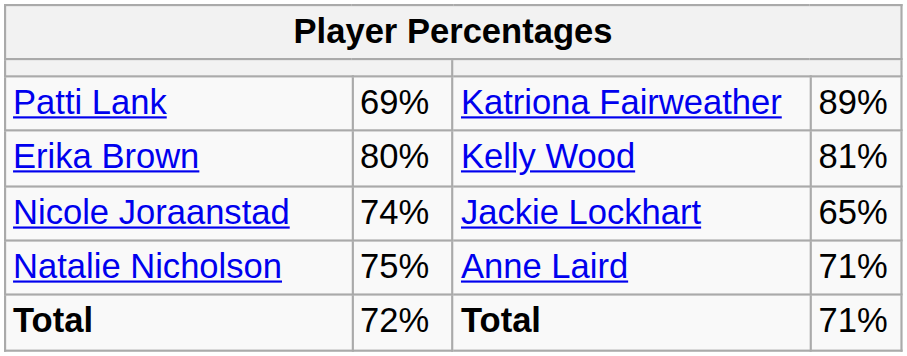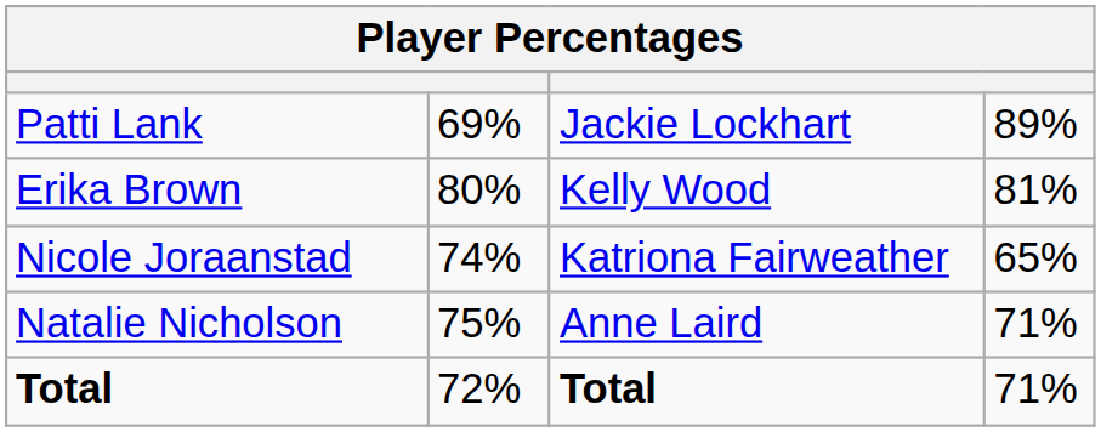Patti Lank | column 3: Katriona Fairweather -> Jackie Lockhart
Nicole Joraanstad | column 3: Jackie Lockhart -> Katriona Fairweather
